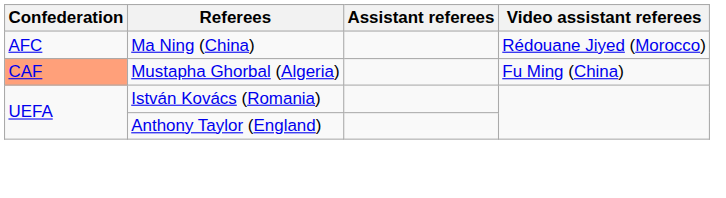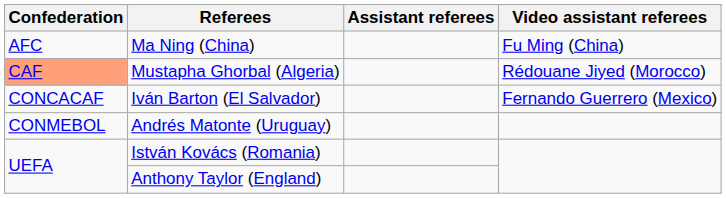Ma Ning (China) | Video assistant referees: Rédouane Jiyed (Morocco) -> Fu Ming (China)
Mustapha Ghorbal (Algeria) | Video assistant referees: Fu Ming (China) -> Rédouane Jiyed (Morocco)
+ row: CONCACAF | Iván Barton (El Salvador) | Fernando Guerrero (Mexico)
+ row: CONMEBOL | Andrés Matonte (Uruguay)
